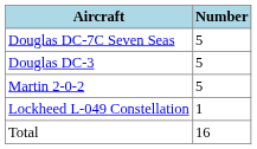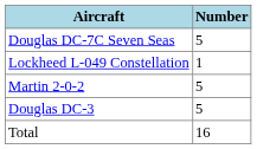rows swapped: Lockheed L-049 Constellation <-> Douglas DC-3
